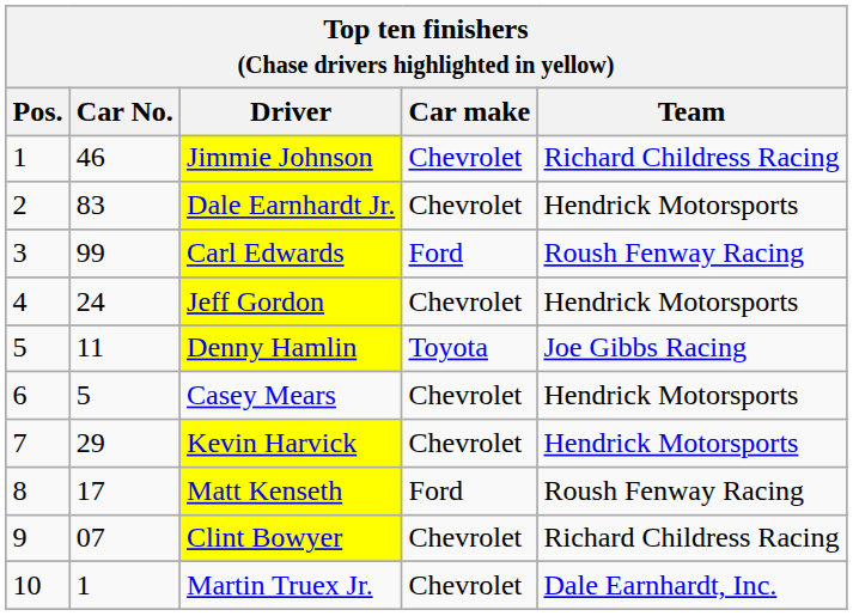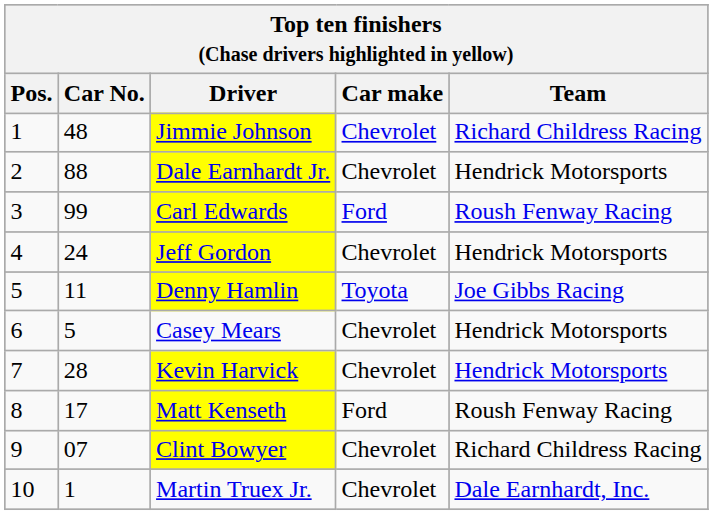Jimmie Johnson | Car No.: 46 -> 48
Dale Earnhardt Jr. | Car No.: 83 -> 88
Kevin Harvick | Car No.: 29 -> 28
